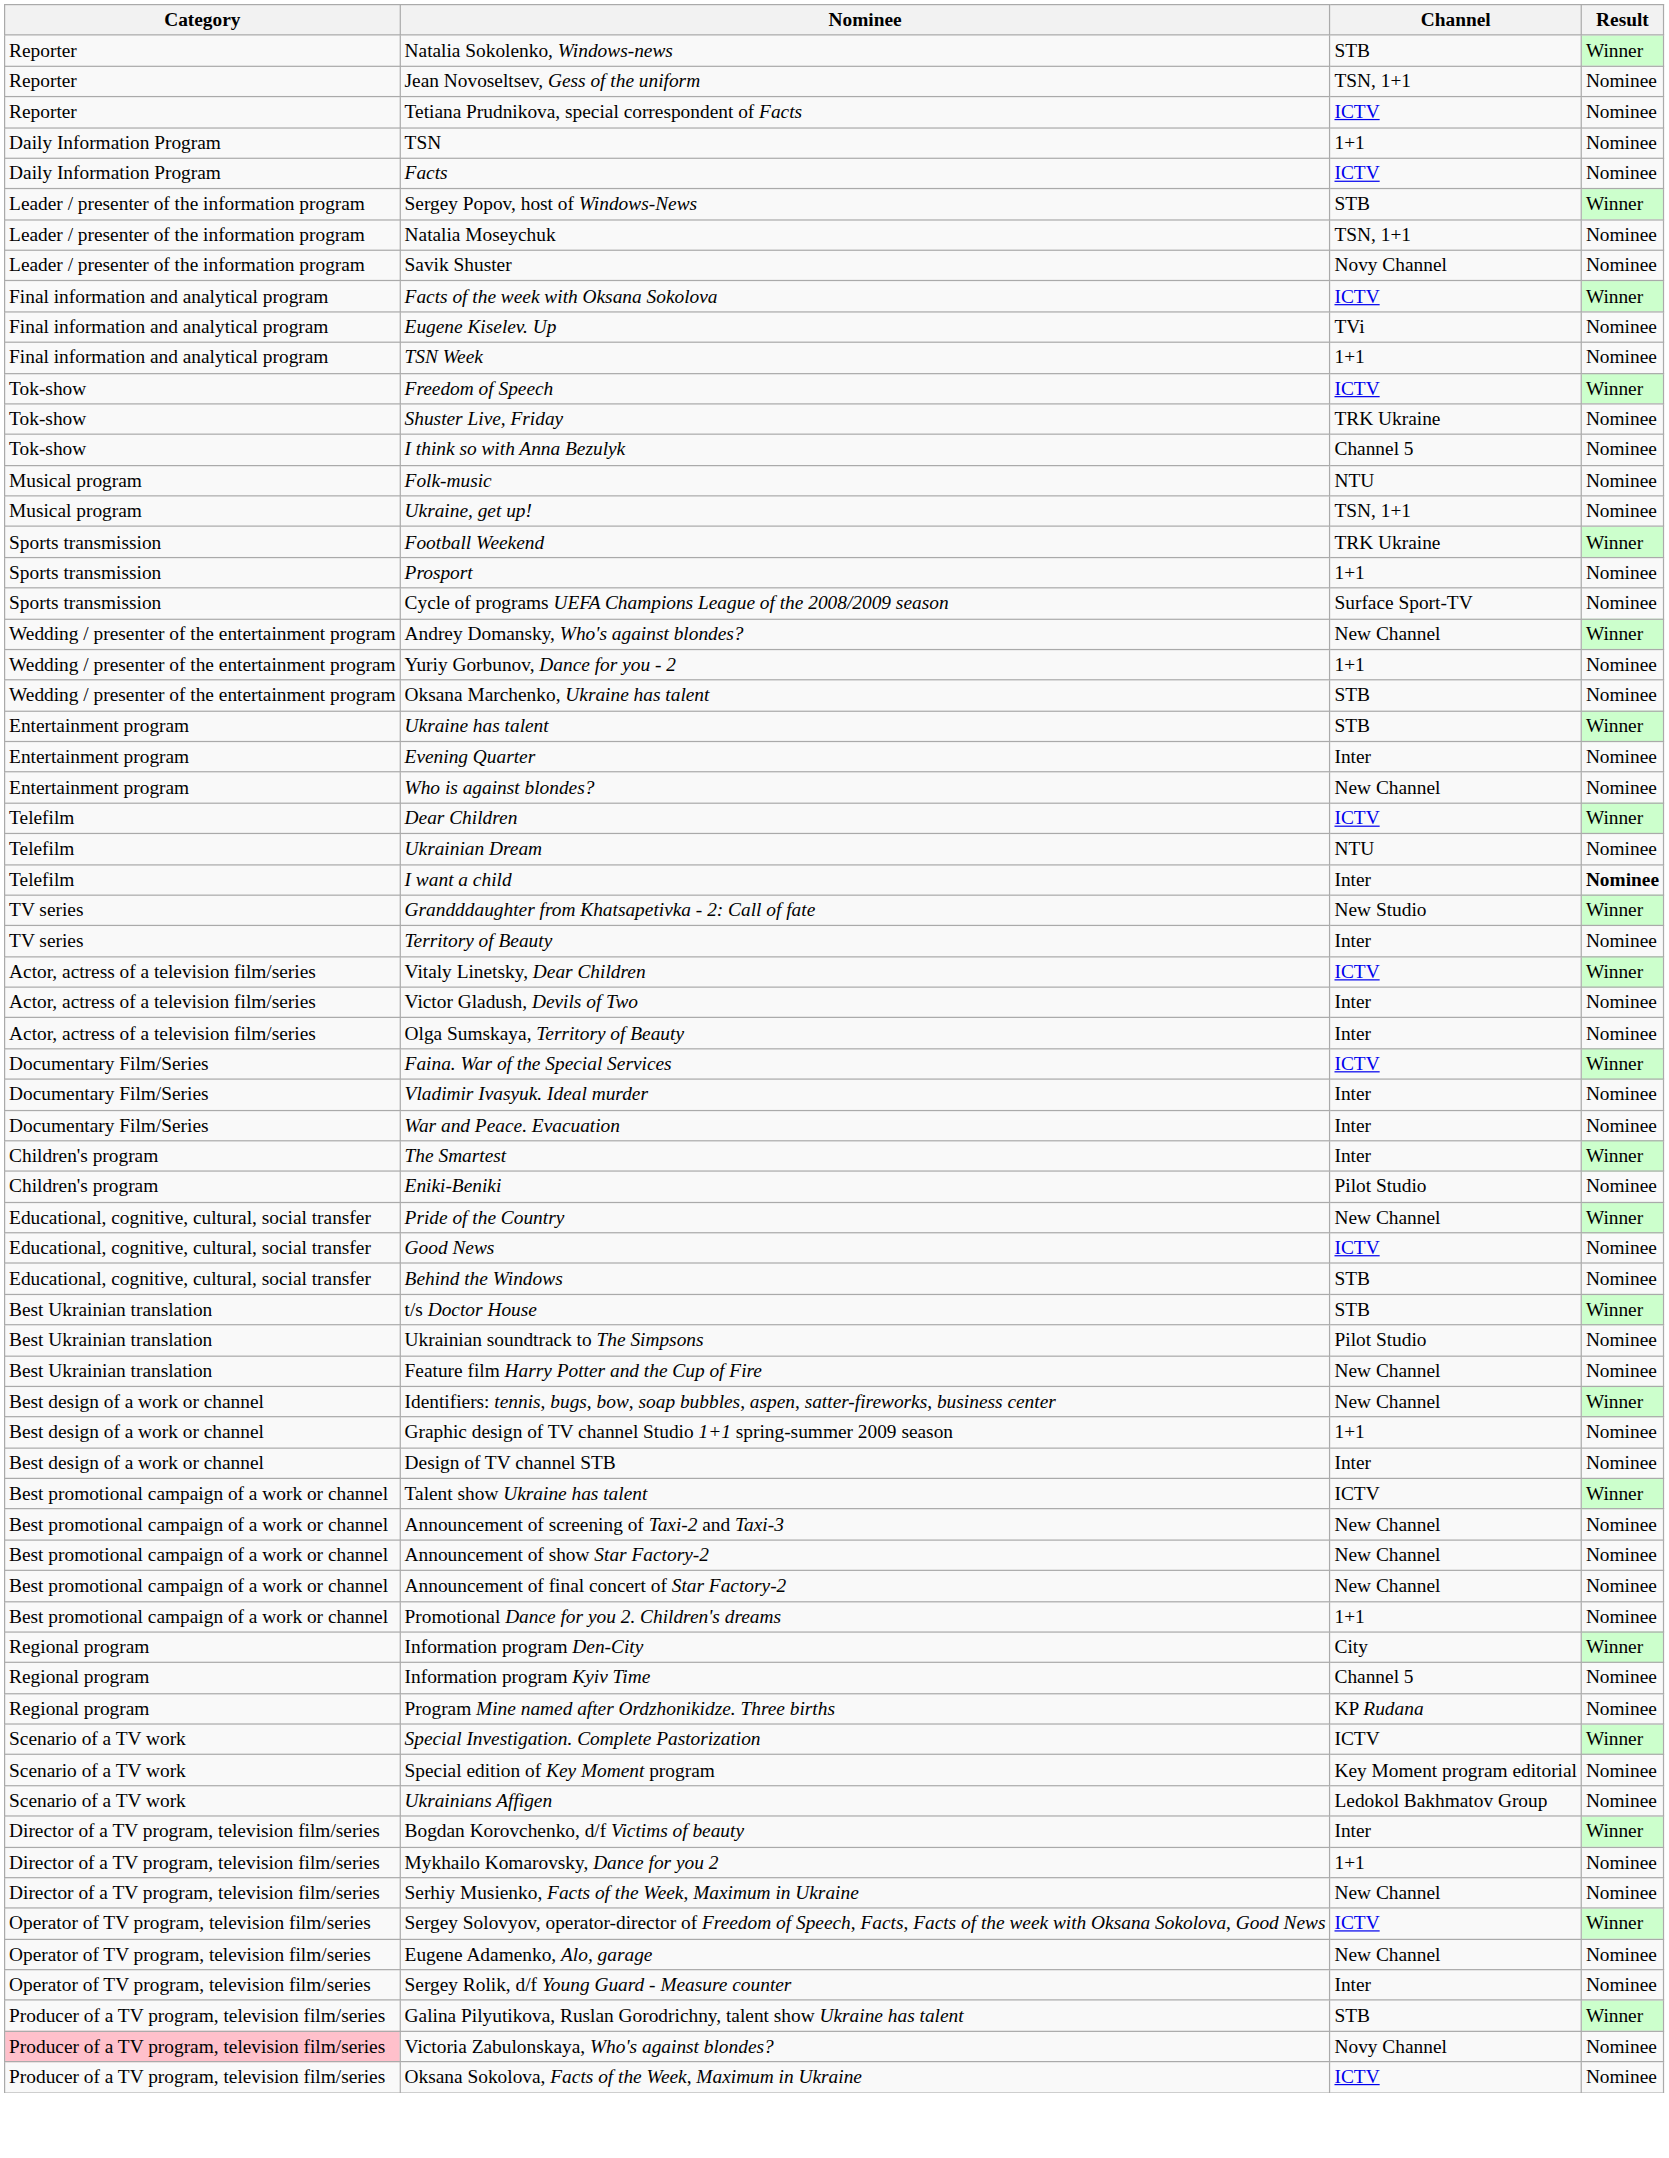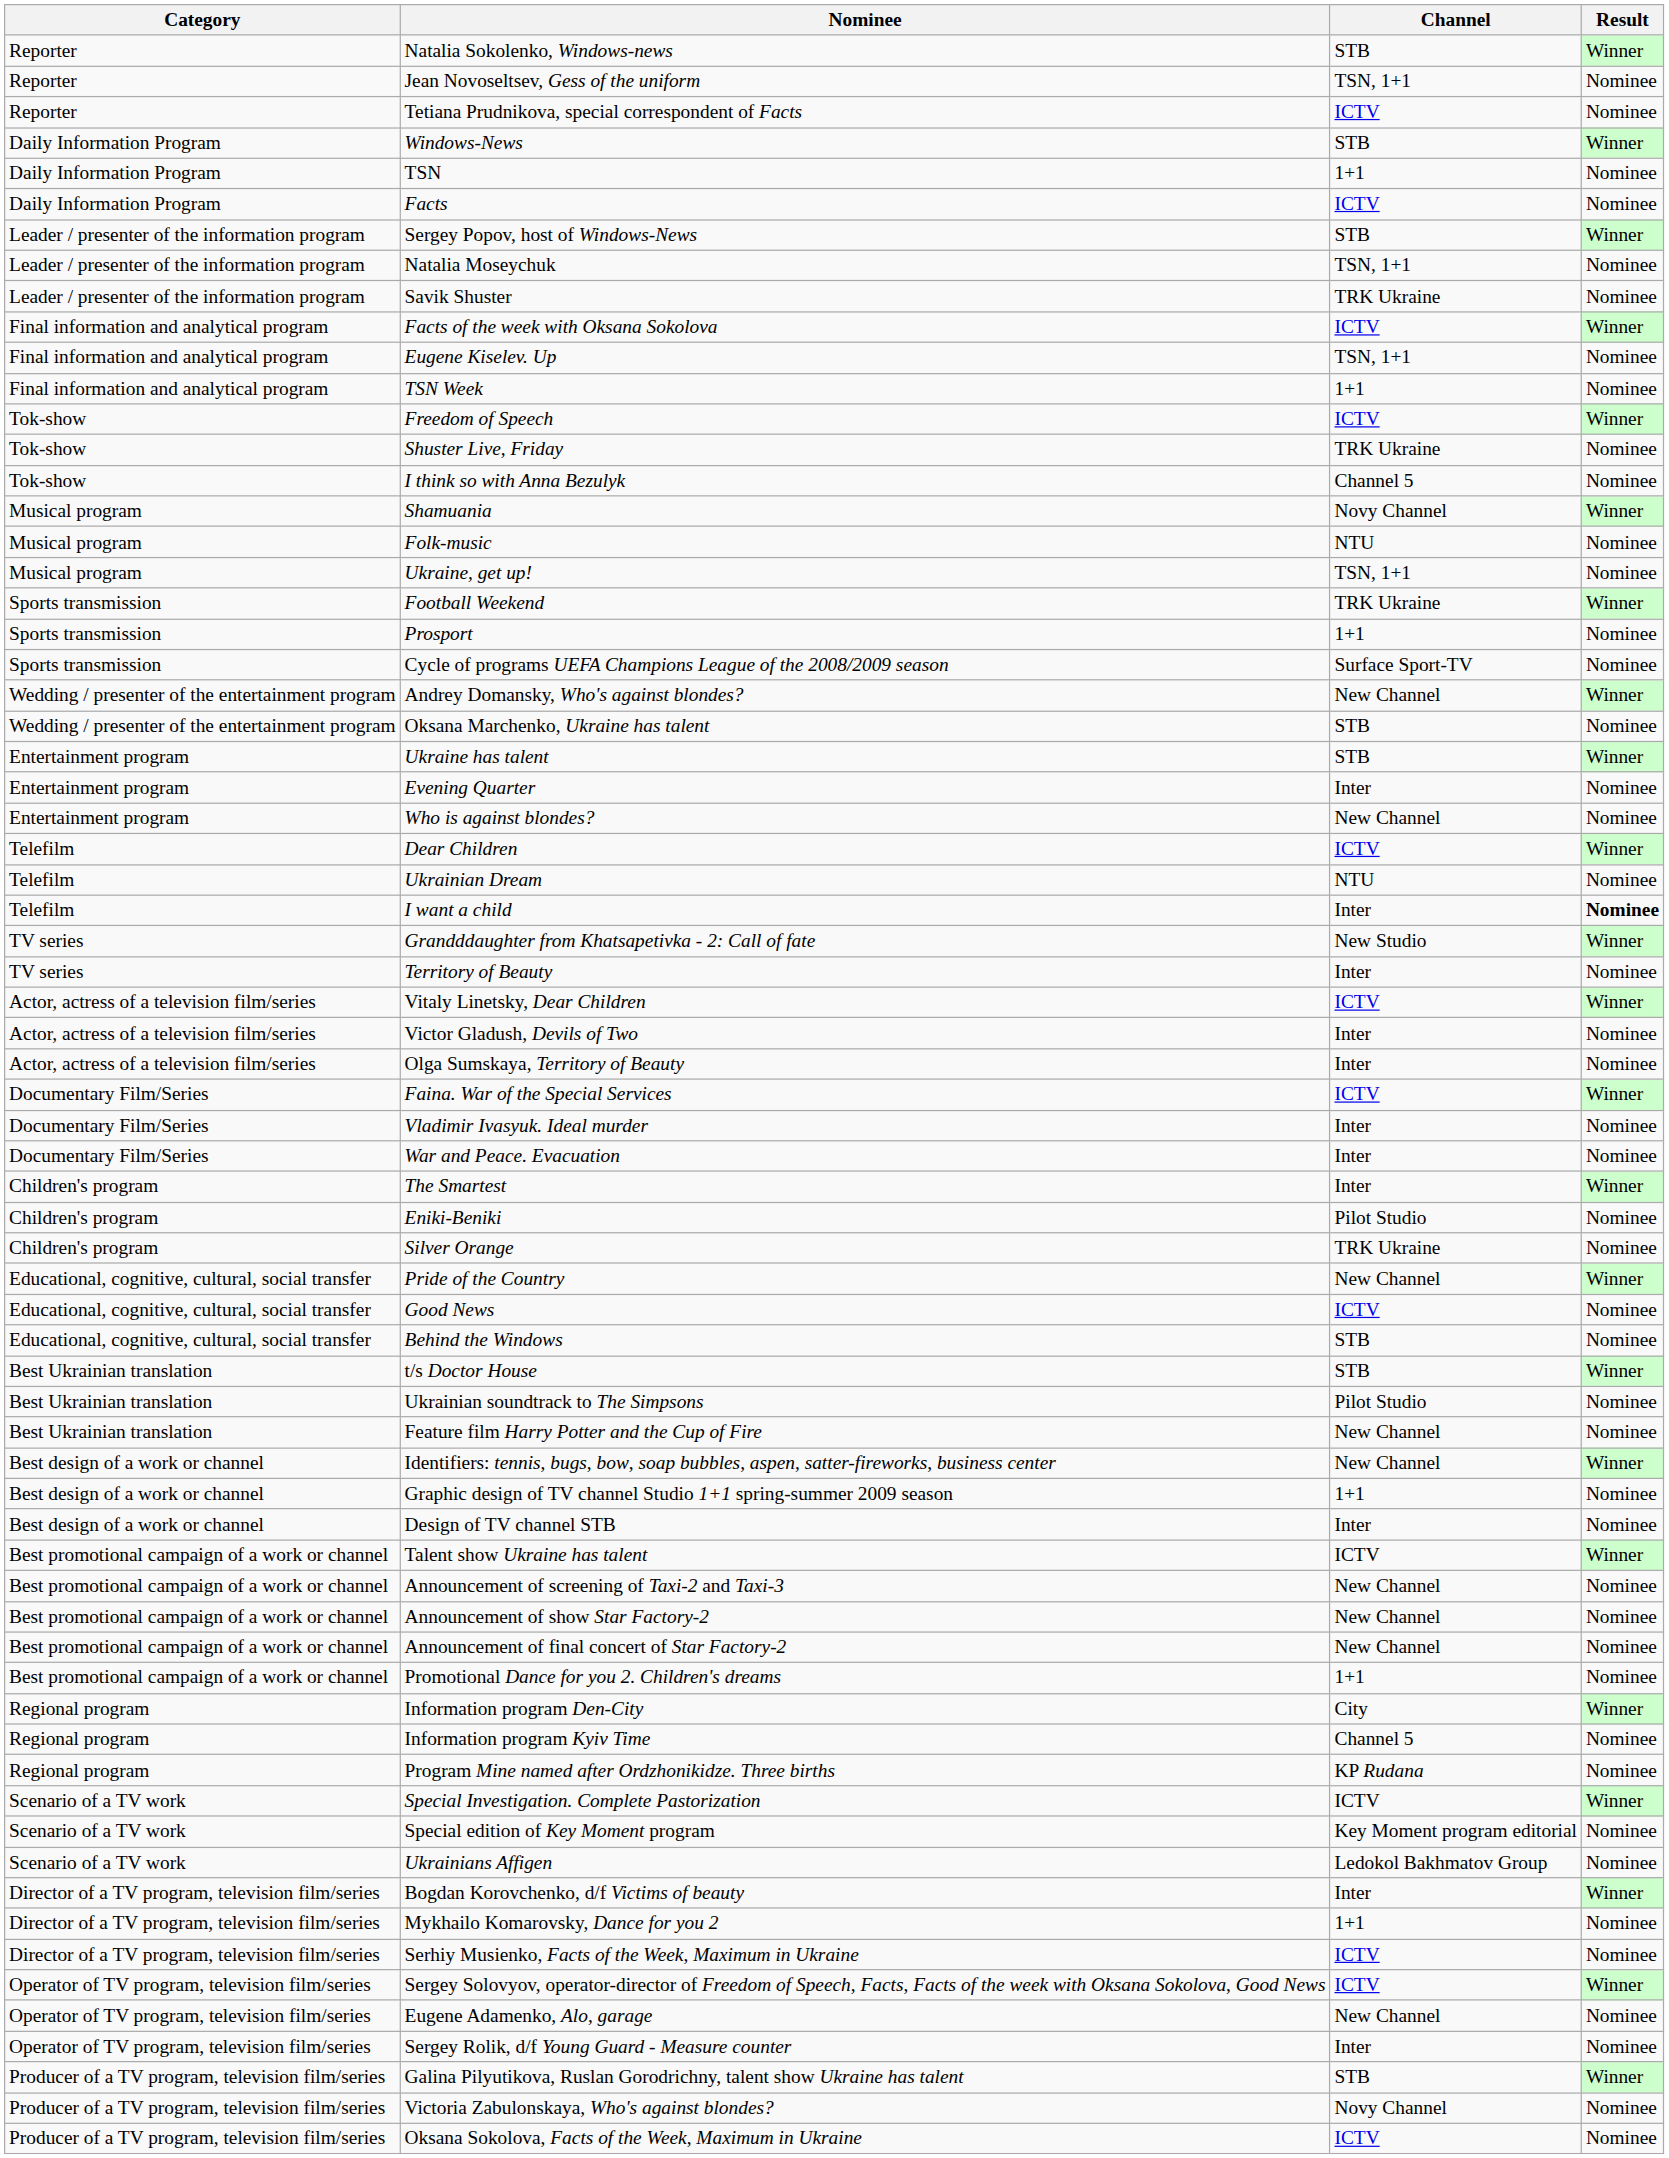+ row: Daily Information Program | Windows-News | STB | Winner
Savik Shuster | Channel: Novy Channel -> TRK Ukraine
Eugene Kiselev. Up | Channel: TVi -> TSN, 1+1
+ row: Musical program | Shamuania | Novy Channel | Winner
- row: Wedding / presenter of the entertainment program | Yuriy Gorbunov, Dance for you - 2 | 1+1 | Nominee
+ row: Children's program | Silver Orange | TRK Ukraine | Nominee
Serhiy Musienko, Facts of the Week, Maximum in Ukraine | Channel: New Channel -> ICTV
Victoria Zabulonskaya, Who's against blondes? | Category: pink background -> no background
